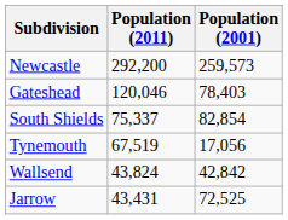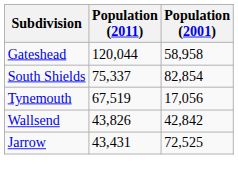- row: Newcastle | 292,200 | 259,573
Gateshead | Population (2011): 120,046 -> 120,044
Gateshead | Population (2001): 78,403 -> 58,958
Wallsend | Population (2011): 43,824 -> 43,826
